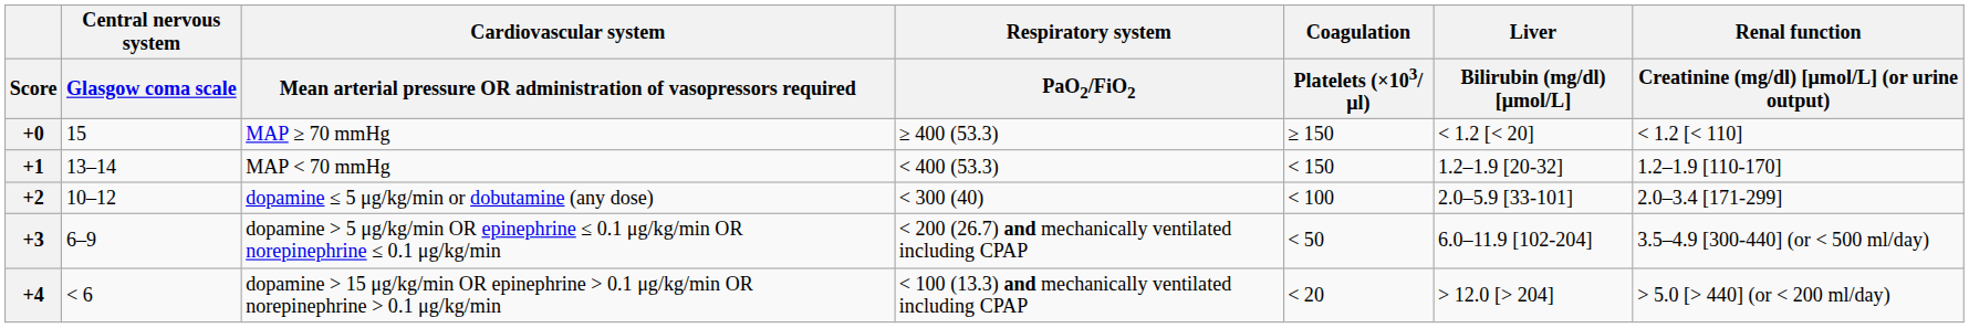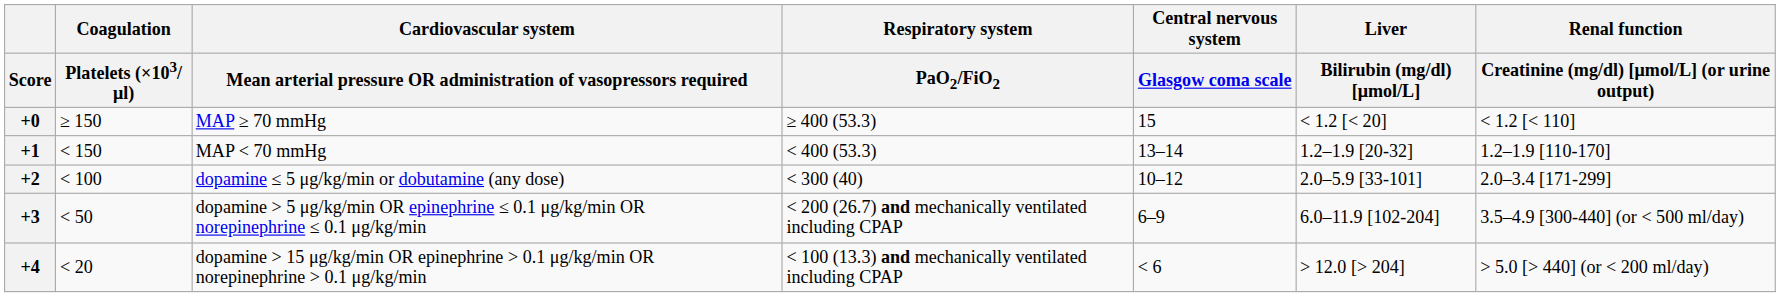columns swapped: Central nervous system / Glasgow coma scale <-> Coagulation / Platelets (×103/μl)
